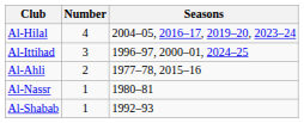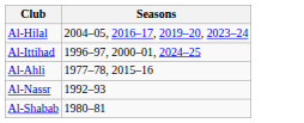- column: Number | 4 | 3 | 2 | 1 | 1
Al-Nassr | Seasons: 1980–81 -> 1992–93
Al-Shabab | Seasons: 1992–93 -> 1980–81
